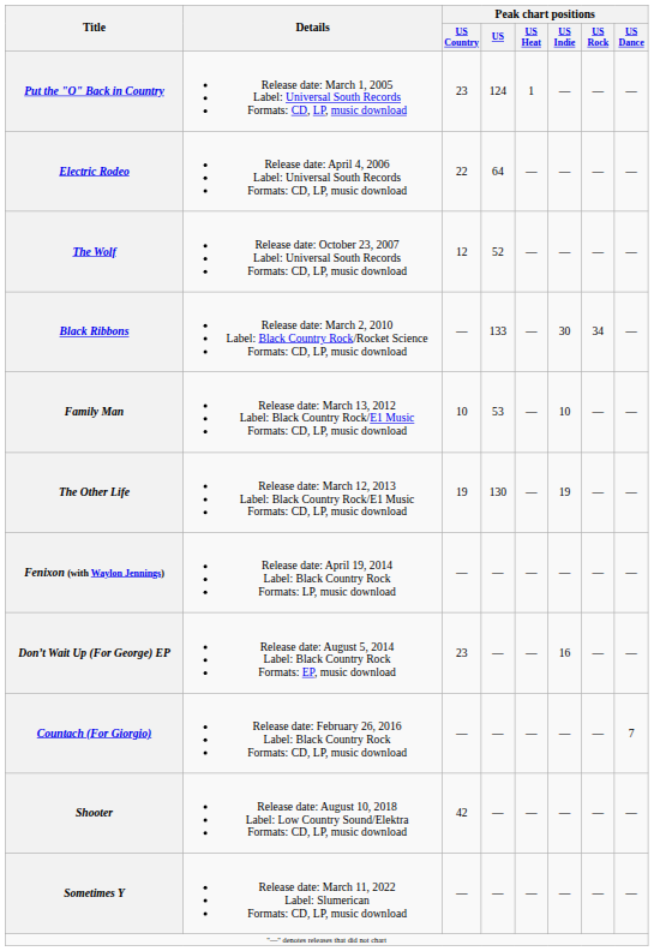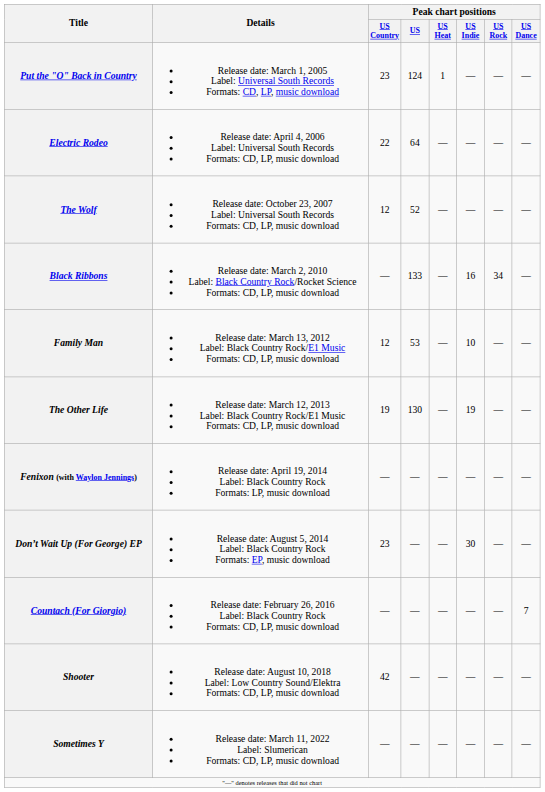Black Ribbons | Peak chart positions / US Indie: 30 -> 16
Family Man | Peak chart positions / US Country: 10 -> 12
Don’t Wait Up (For George) EP | Peak chart positions / US Indie: 16 -> 30
